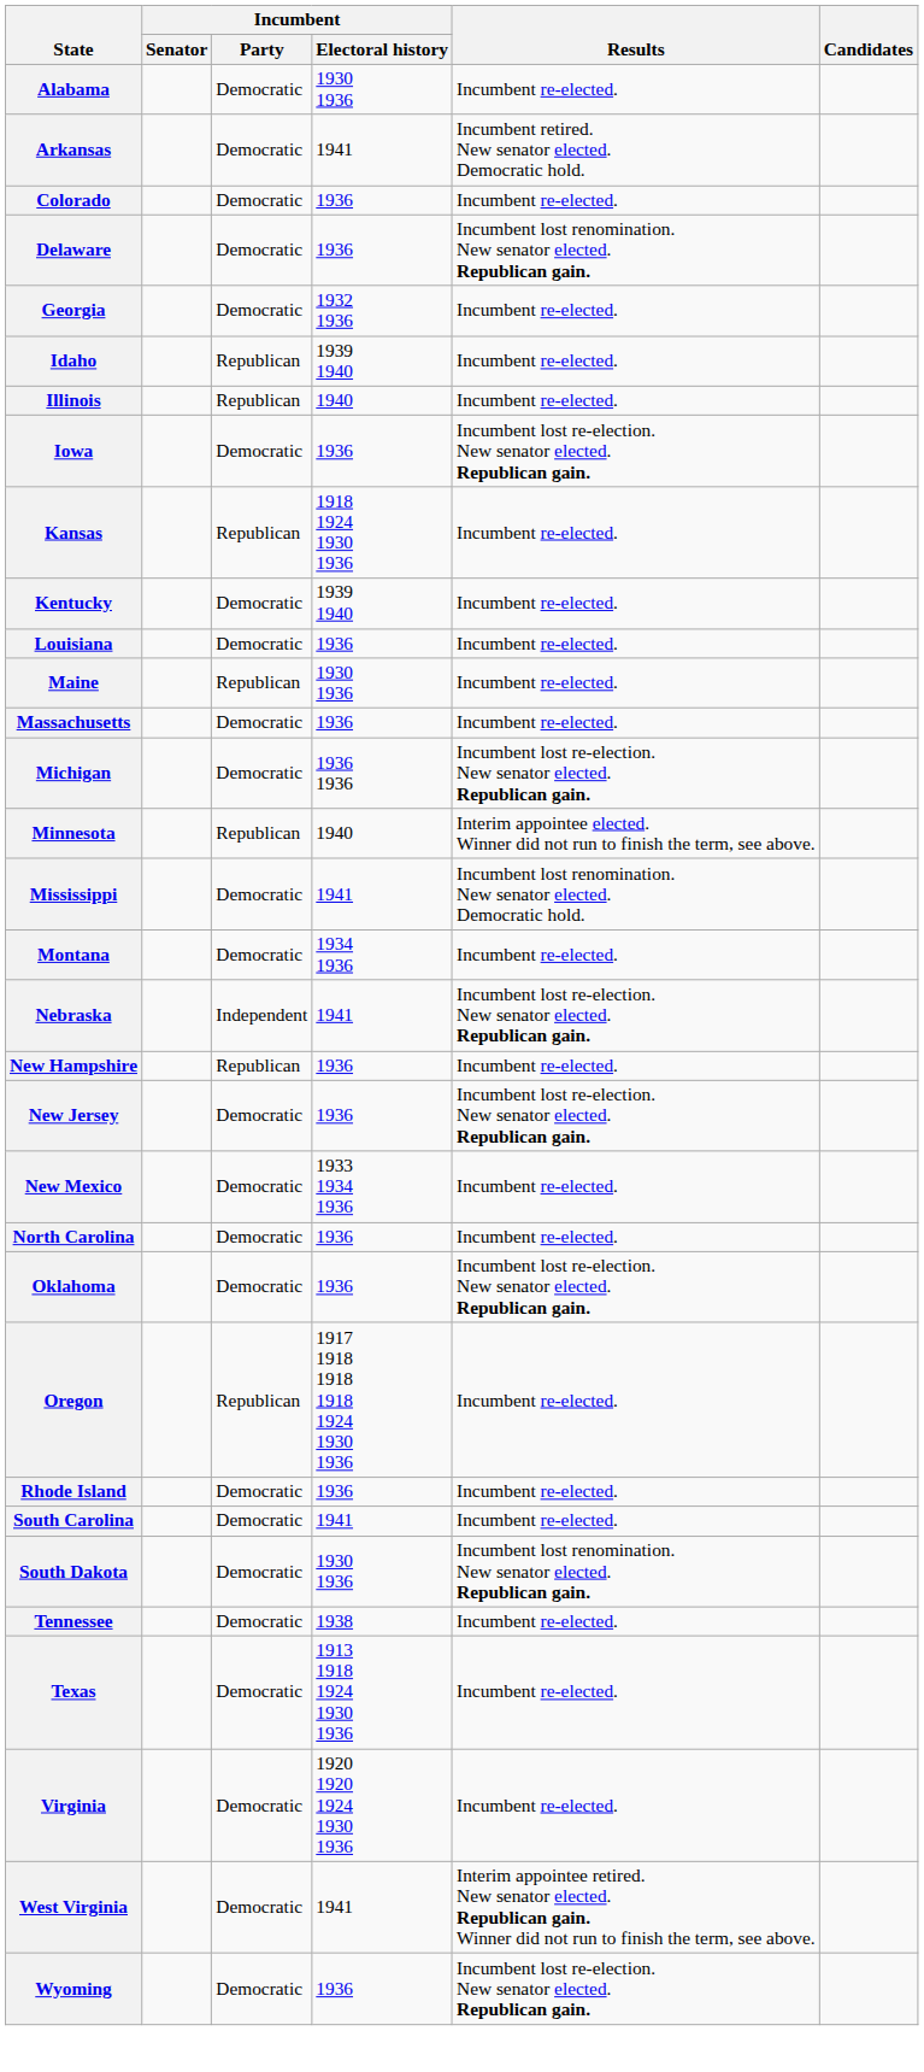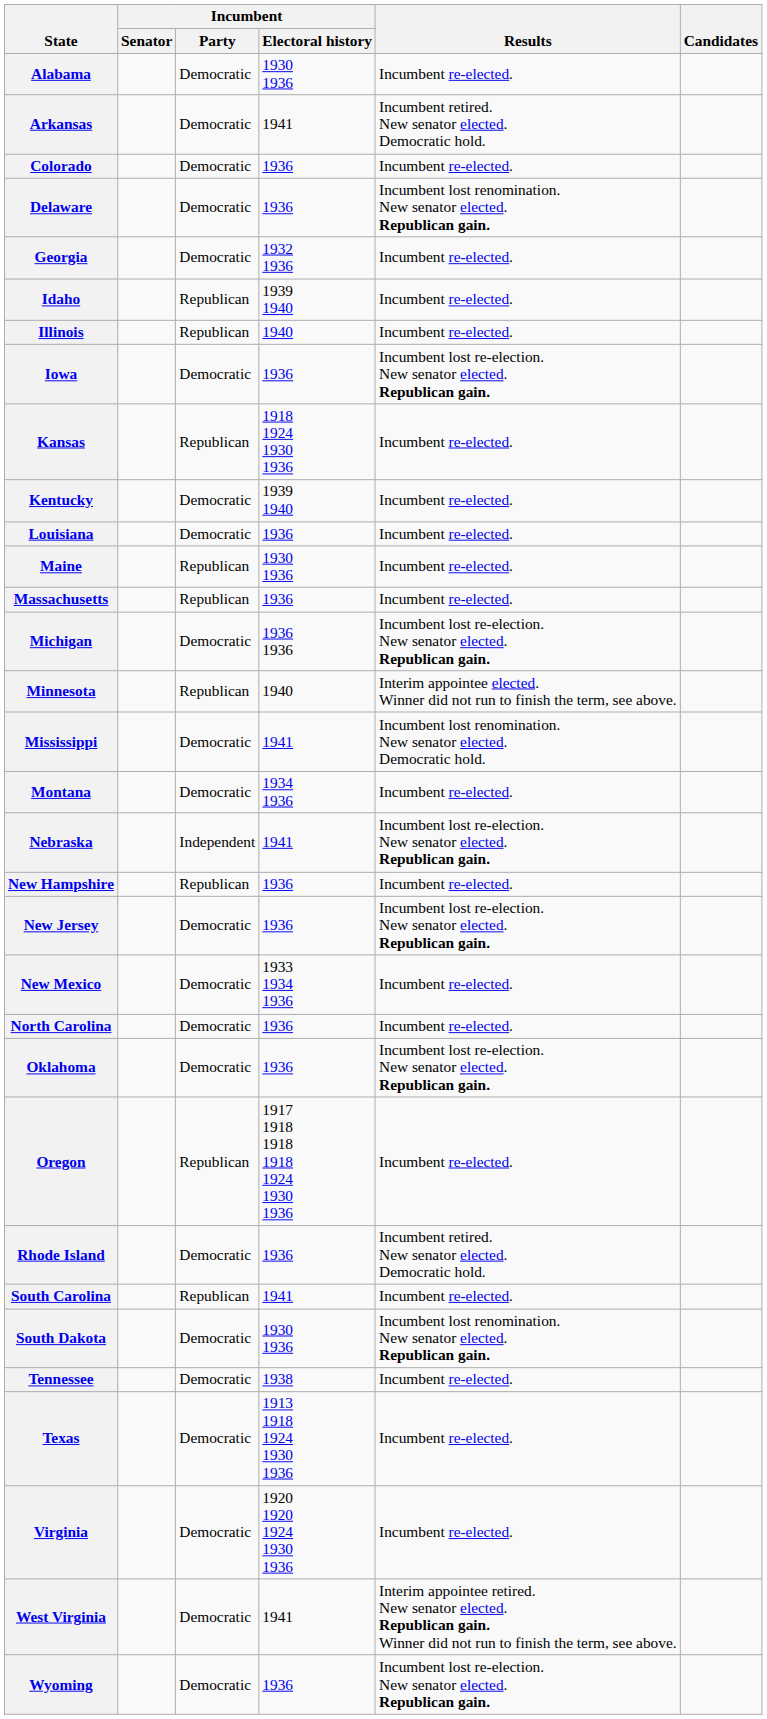Massachusetts | Incumbent / Party: Democratic -> Republican
Rhode Island | Results: Incumbent re-elected. -> Incumbent retired. New senator elected. Democratic hold.
South Carolina | Incumbent / Party: Democratic -> Republican
